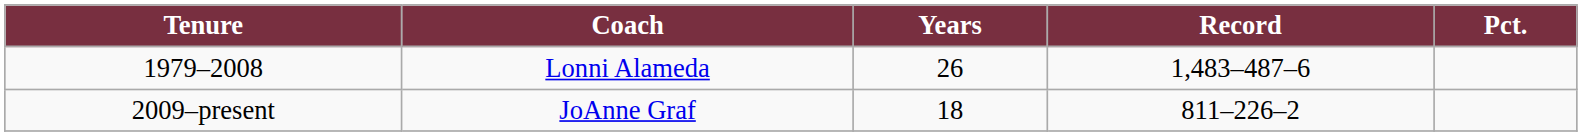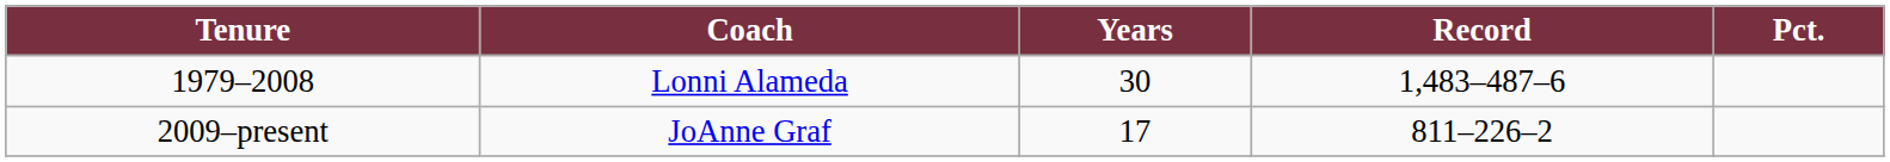1979–2008 | Years: 26 -> 30
2009–present | Years: 18 -> 17
